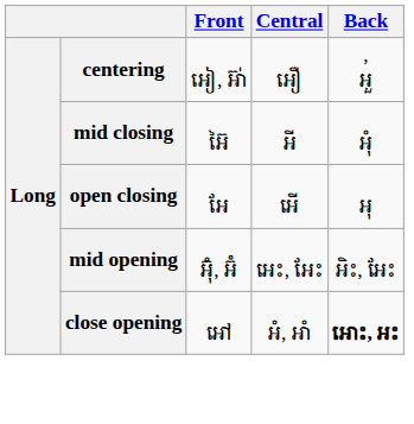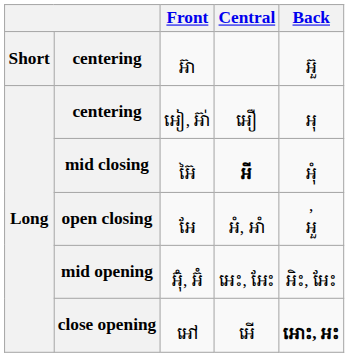+ row: Short | centering | អ៊ា | អ៊ួ
អៀ, អ៊ា់ | Back: , អួ -> អុ
អ៊ៃ | Central: normal -> bold
អែ | Central: អើ -> អំ, អាំ
អែ | Back: អុ -> , អួ
អៅ | Central: អំ, អាំ -> អើ
